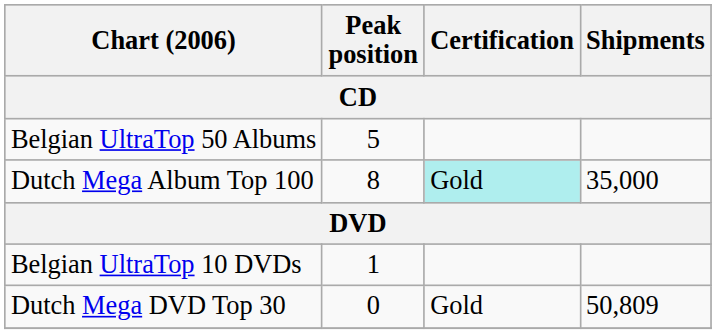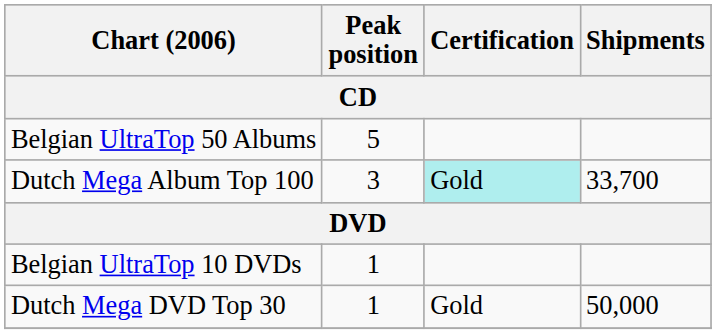Dutch Mega Album Top 100 | Peak position: 8 -> 3
Dutch Mega Album Top 100 | Shipments: 35,000 -> 33,700
Dutch Mega DVD Top 30 | Peak position: 0 -> 1
Dutch Mega DVD Top 30 | Shipments: 50,809 -> 50,000
